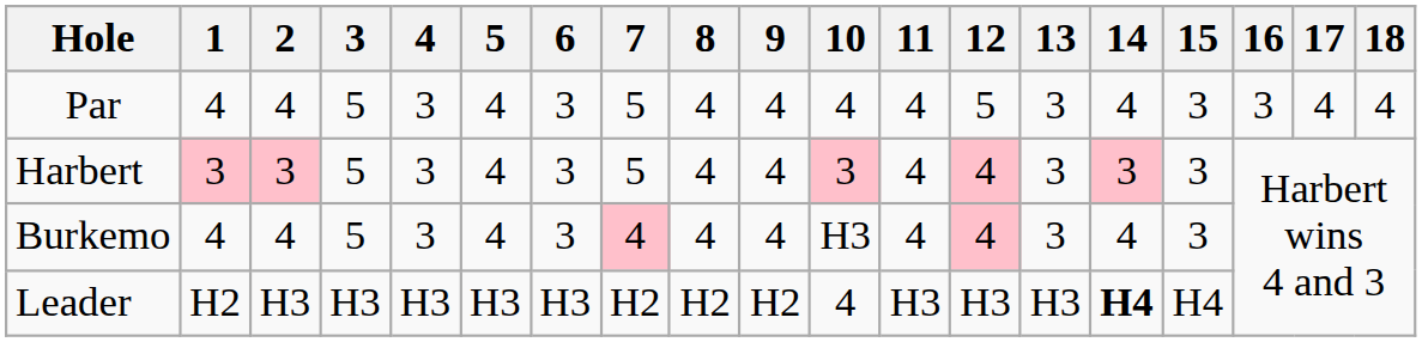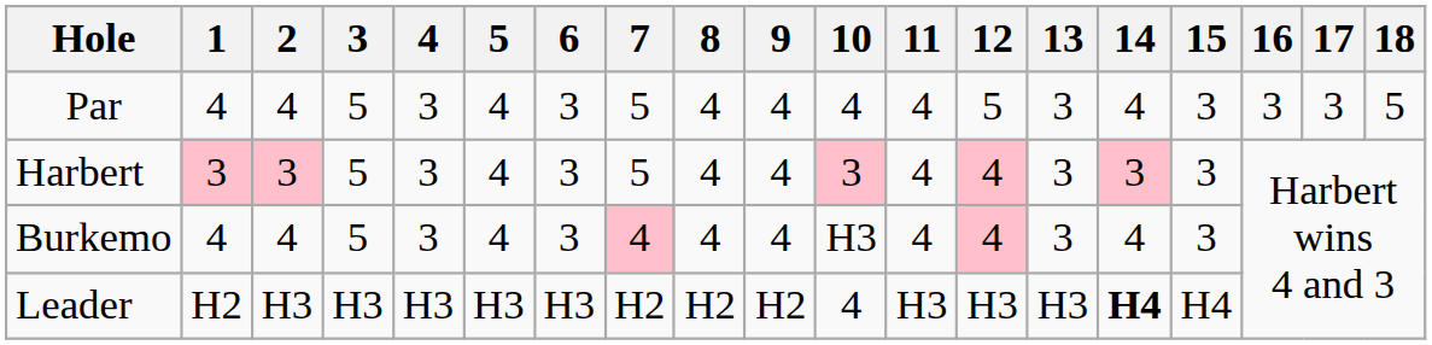Par | 17: 4 -> 3
Par | 18: 4 -> 5
